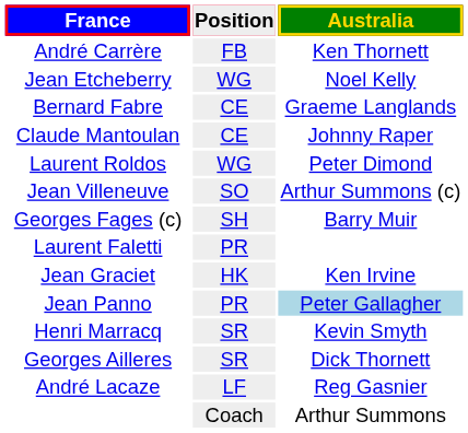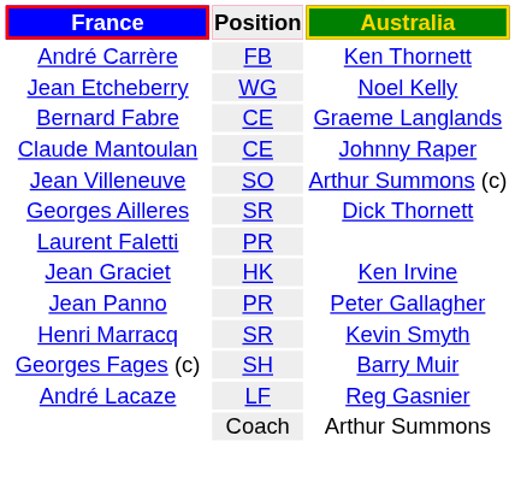- row: Laurent Roldos | WG | Peter Dimond
rows swapped: Georges Fages (c) <-> Georges Ailleres
Jean Panno | Australia: lightblue background -> no background
